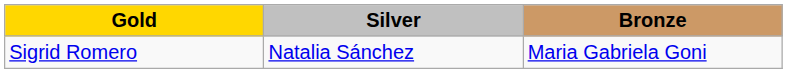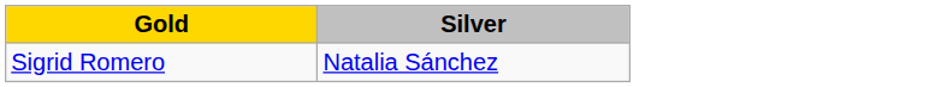- column: Bronze | Maria Gabriela Goni
